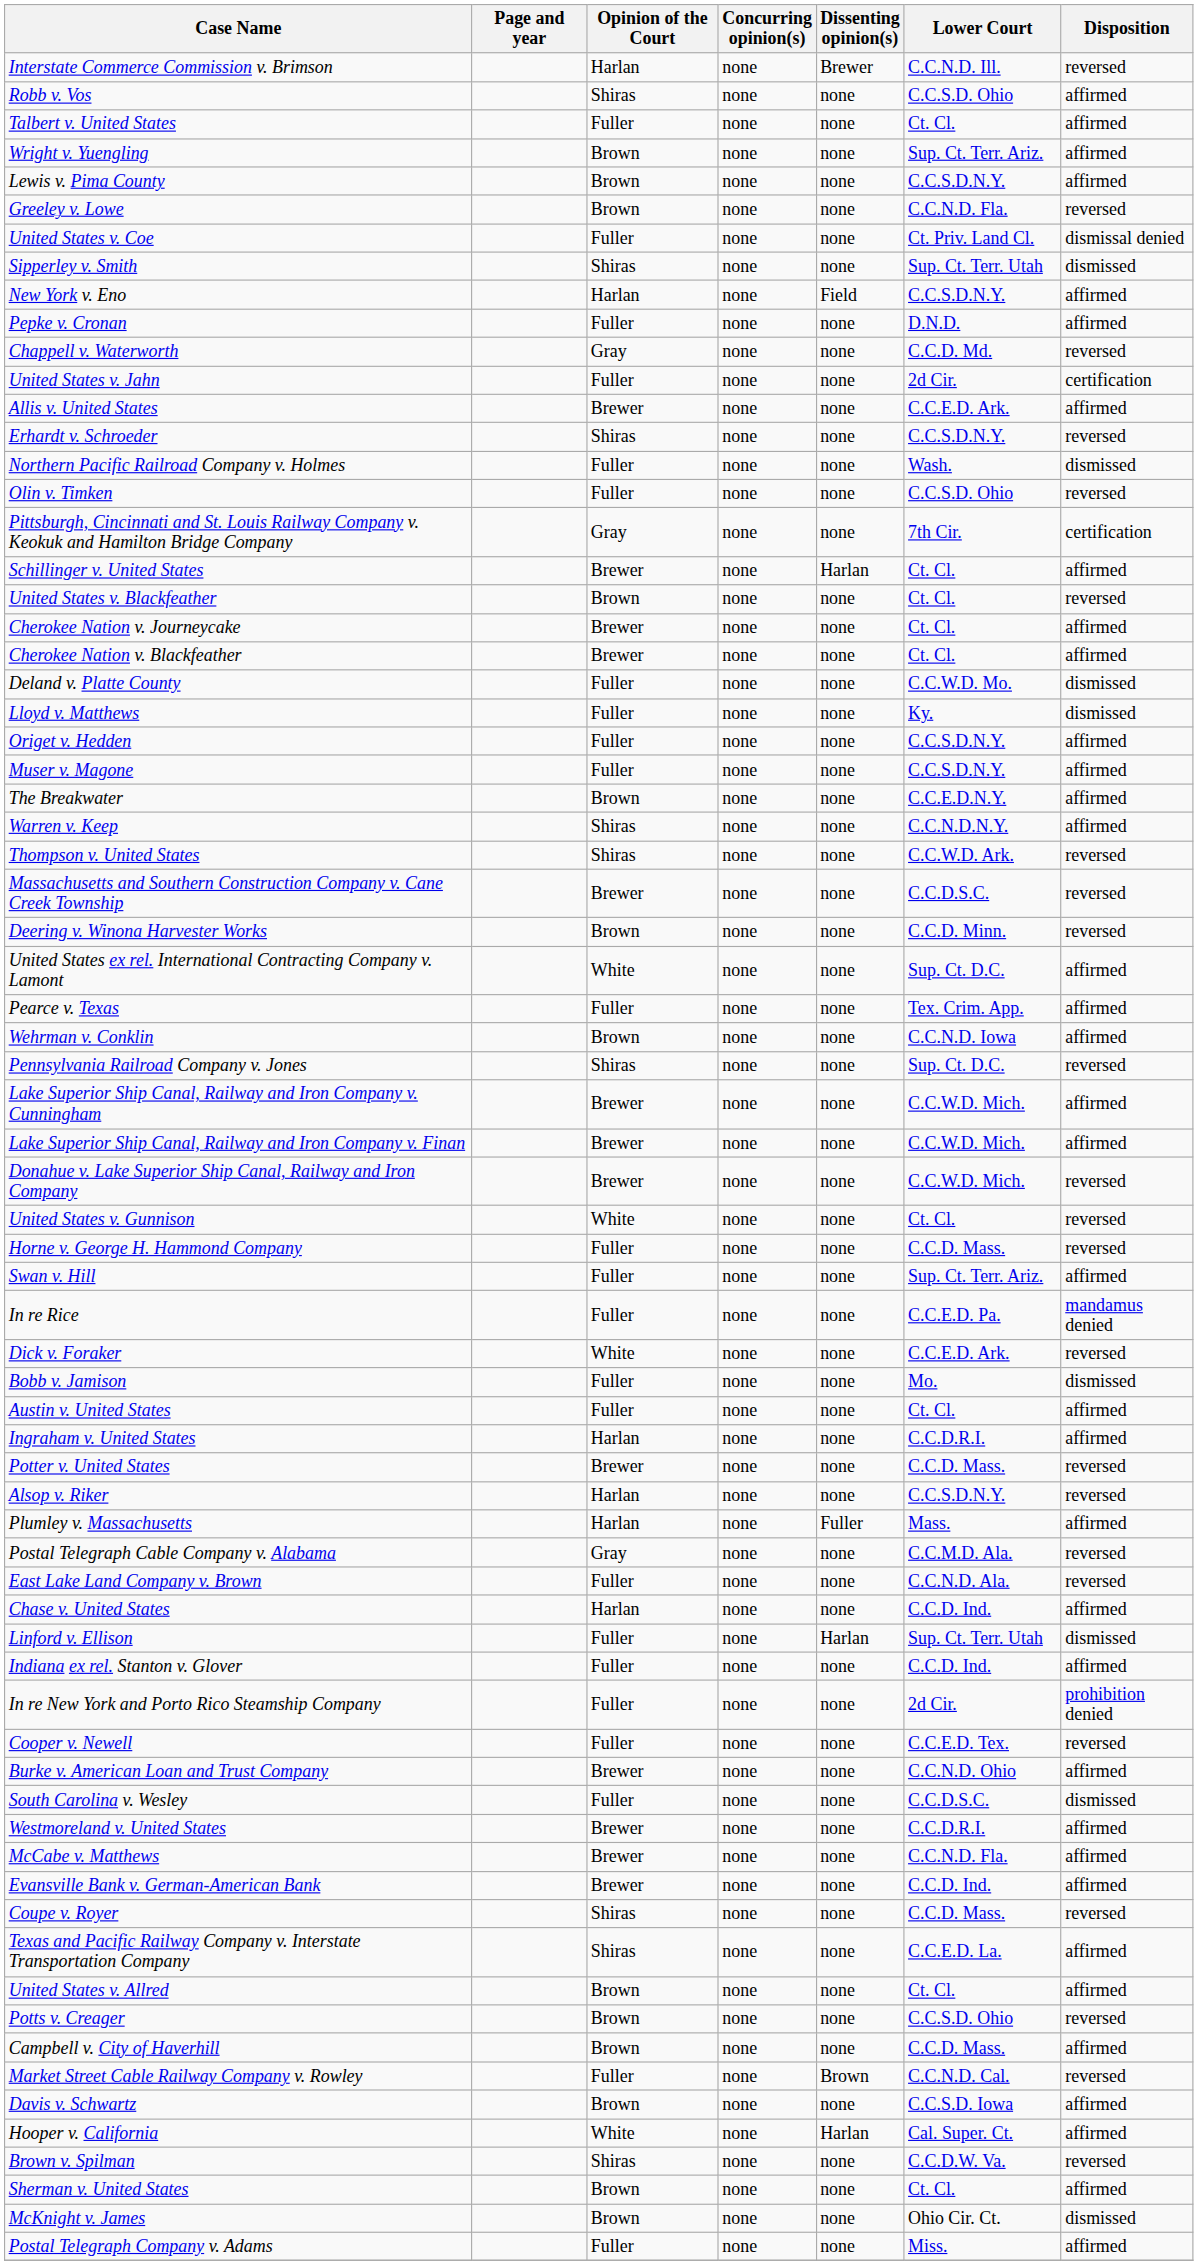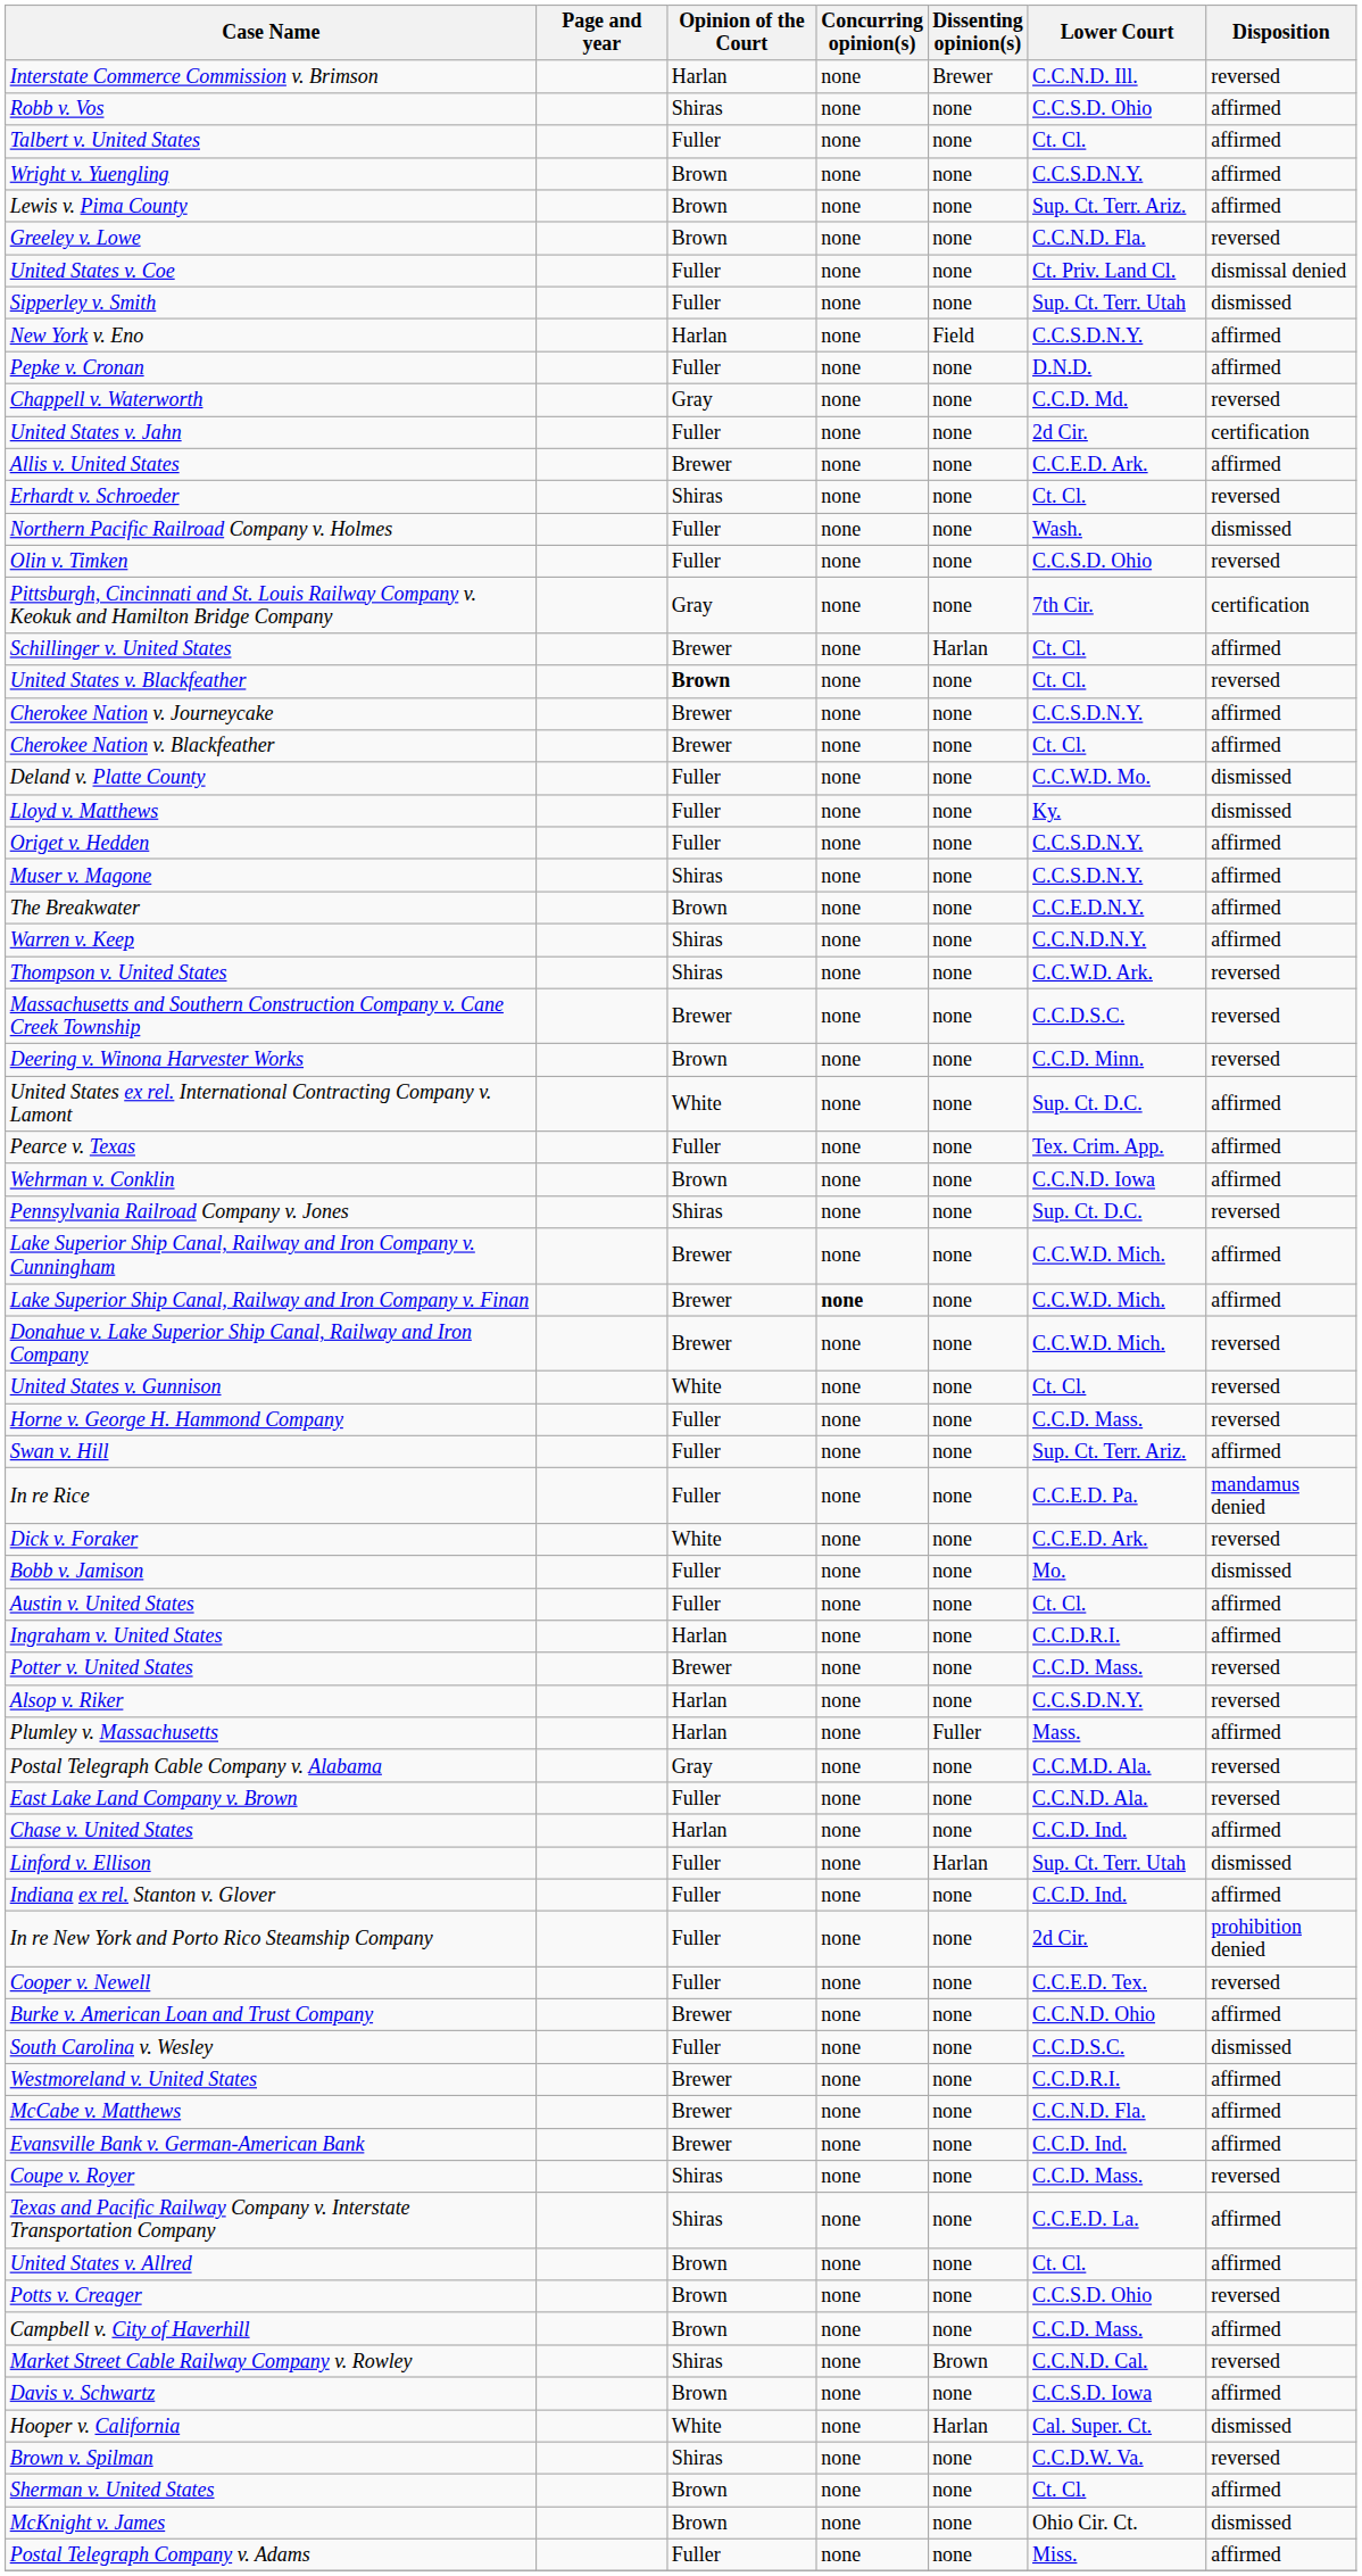Wright v. Yuengling | Lower Court: Sup. Ct. Terr. Ariz. -> C.C.S.D.N.Y.
Lewis v. Pima County | Lower Court: C.C.S.D.N.Y. -> Sup. Ct. Terr. Ariz.
Sipperley v. Smith | Opinion of the Court: Shiras -> Fuller
Erhardt v. Schroeder | Lower Court: C.C.S.D.N.Y. -> Ct. Cl.
United States v. Blackfeather | Opinion of the Court: normal -> bold
Cherokee Nation v. Journeycake | Lower Court: Ct. Cl. -> C.C.S.D.N.Y.
Muser v. Magone | Opinion of the Court: Fuller -> Shiras
Lake Superior Ship Canal, Railway and Iron Company v. Finan | Concurring opinion(s): normal -> bold
Market Street Cable Railway Company v. Rowley | Opinion of the Court: Fuller -> Shiras
Hooper v. California | Disposition: affirmed -> dismissed
